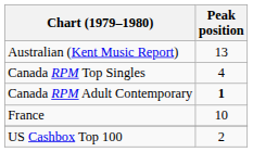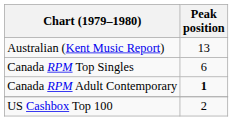Canada RPM Top Singles | Peak position: 4 -> 6
- row: France | 10
